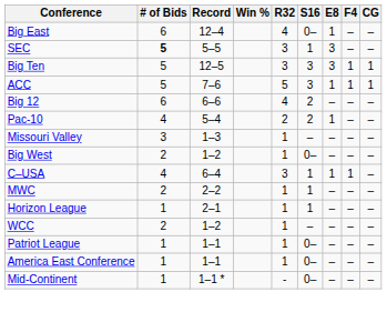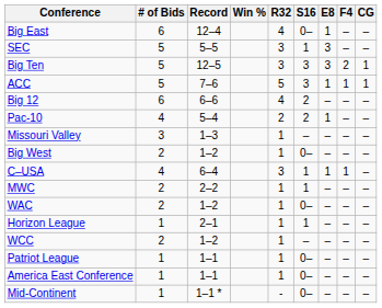SEC | # of Bids: bold -> normal
Big Ten | F4: 1 -> 2
+ row: WAC | 2 | 1–2 | 1 | 0– | – | – | –
